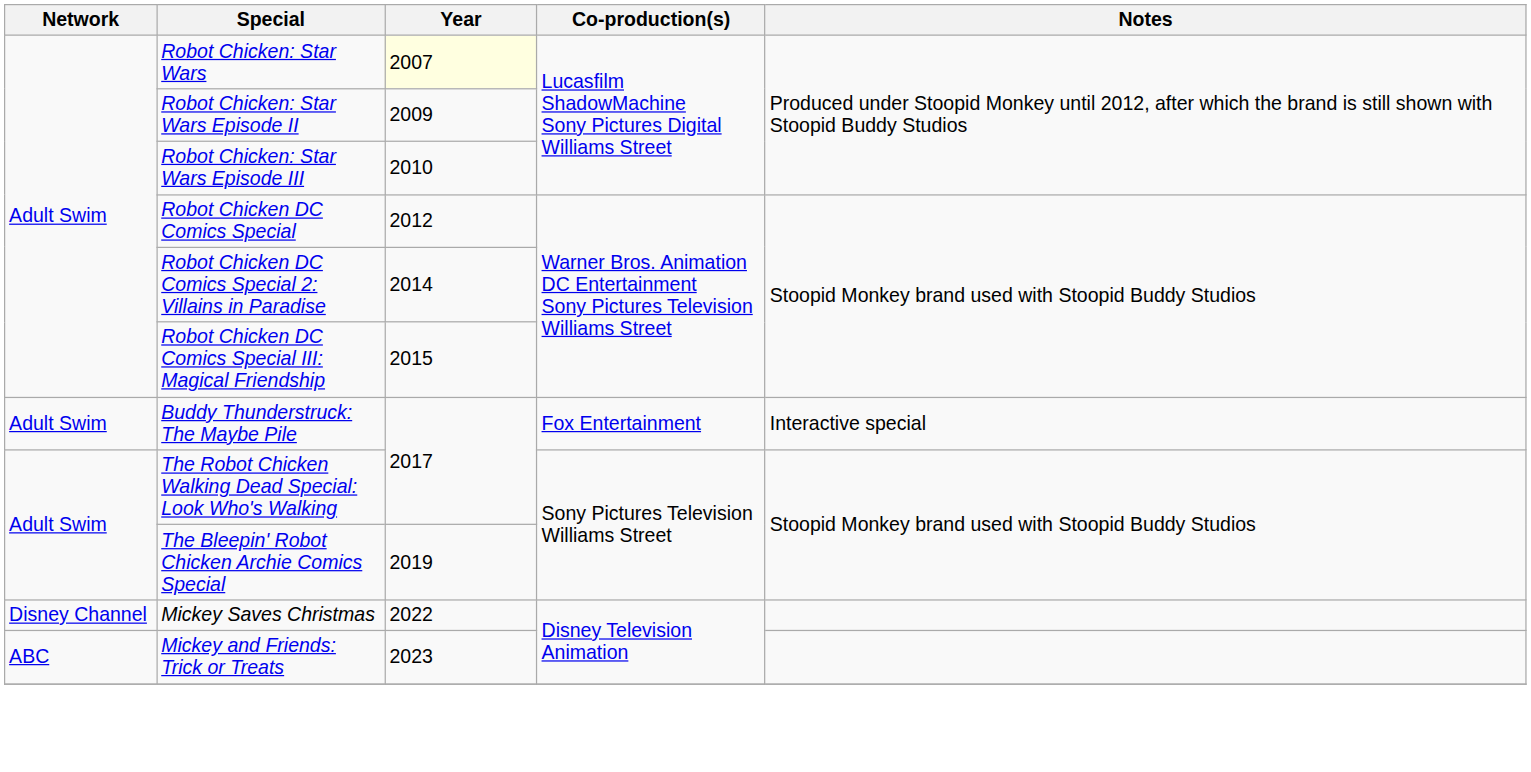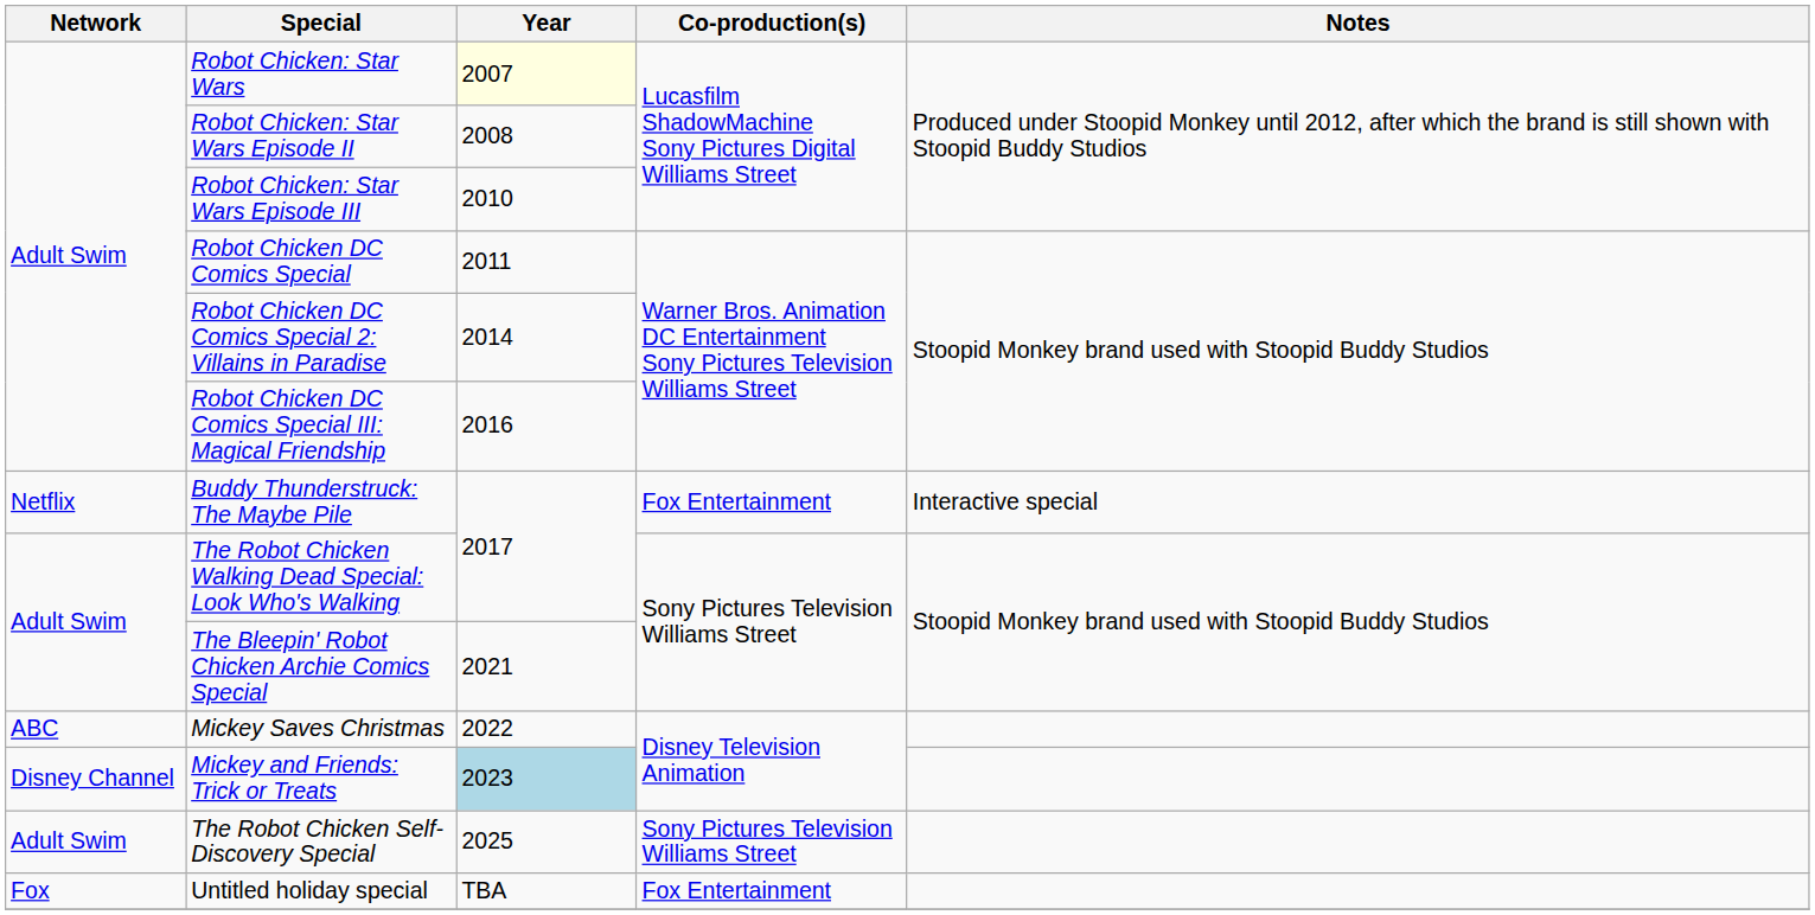Robot Chicken: Star Wars Episode II | Year: 2009 -> 2008
Robot Chicken DC Comics Special | Year: 2012 -> 2011
Robot Chicken DC Comics Special III: Magical Friendship | Year: 2015 -> 2016
Buddy Thunderstruck: The Maybe Pile | Network: Adult Swim -> Netflix
The Bleepin' Robot Chicken Archie Comics Special | Year: 2019 -> 2021
Mickey Saves Christmas | Network: Disney Channel -> ABC
Mickey and Friends: Trick or Treats | Network: ABC -> Disney Channel
Mickey and Friends: Trick or Treats | Year: no background -> lightblue background
+ row: Adult Swim | The Robot Chicken Self-Discovery Special | 2025 | Sony Pictures Television Williams Street
+ row: Fox | Untitled holiday special | TBA | Fox Entertainment
